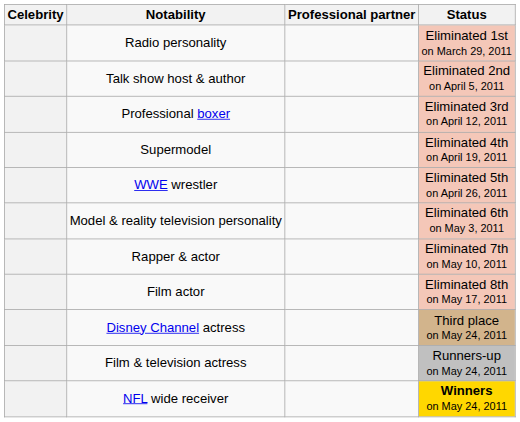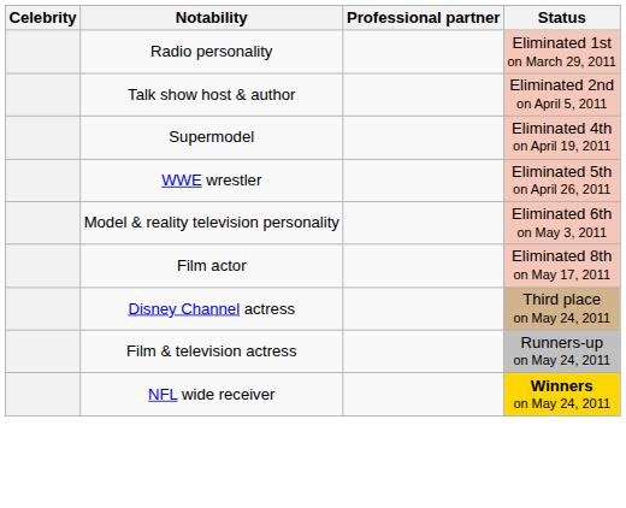- row: Professional boxer | Eliminated 3rd on April 12, 2011
- row: Rapper & actor | Eliminated 7th on May 10, 2011
